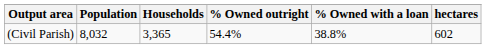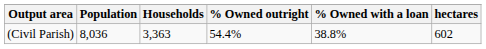(Civil Parish) | Population: 8,032 -> 8,036
(Civil Parish) | Households: 3,365 -> 3,363
